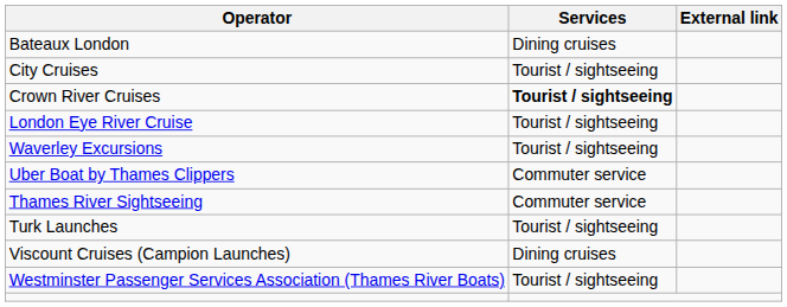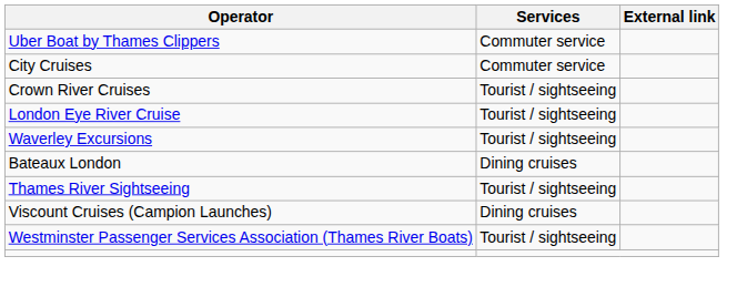rows swapped: Bateaux London <-> Uber Boat by Thames Clippers
City Cruises | Services: Tourist / sightseeing -> Commuter service
Crown River Cruises | Services: bold -> normal
Thames River Sightseeing | Services: Commuter service -> Tourist / sightseeing
- row: Turk Launches | Tourist / sightseeing
